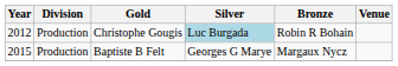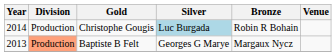Christophe Gougis | Year: 2012 -> 2014
Baptiste B Felt | Year: 2015 -> 2013
Baptiste B Felt | Division: no background -> lightsalmon background
